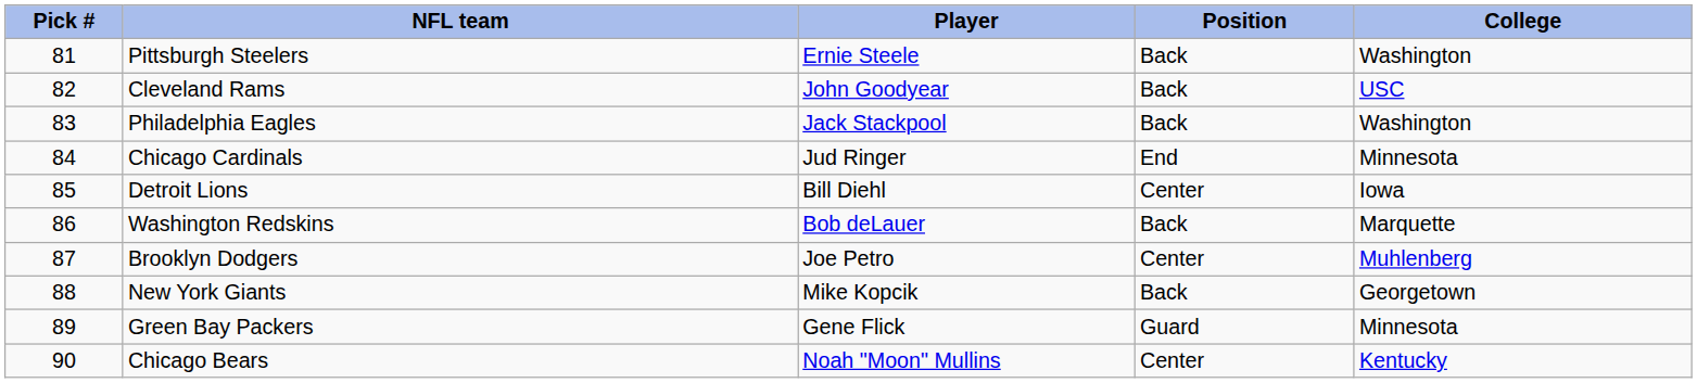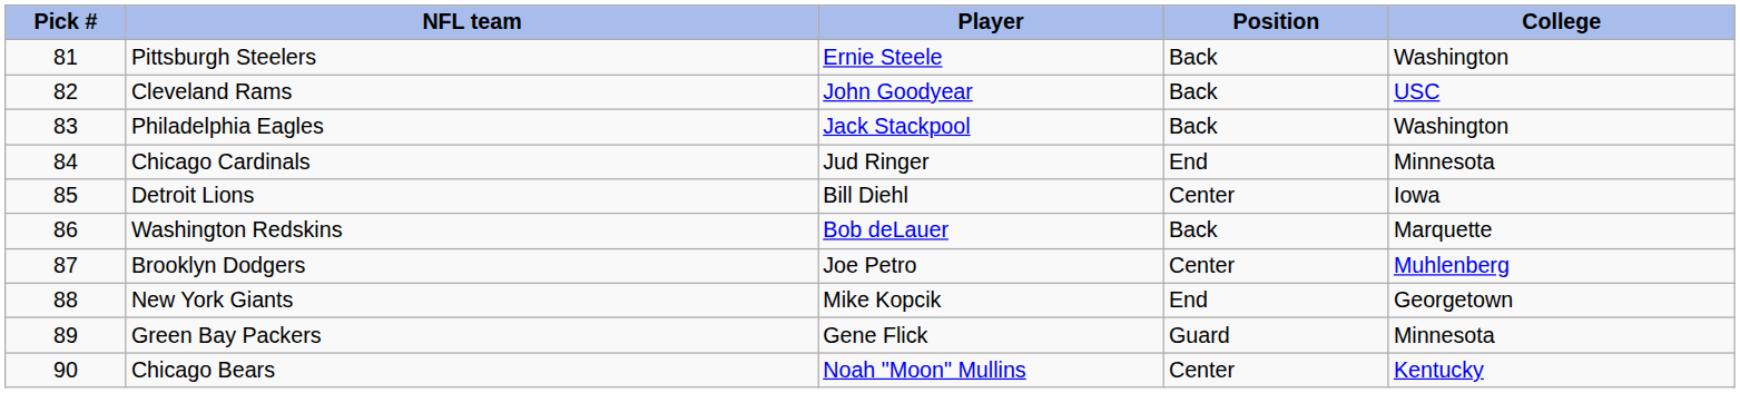New York Giants | Position: Back -> End
